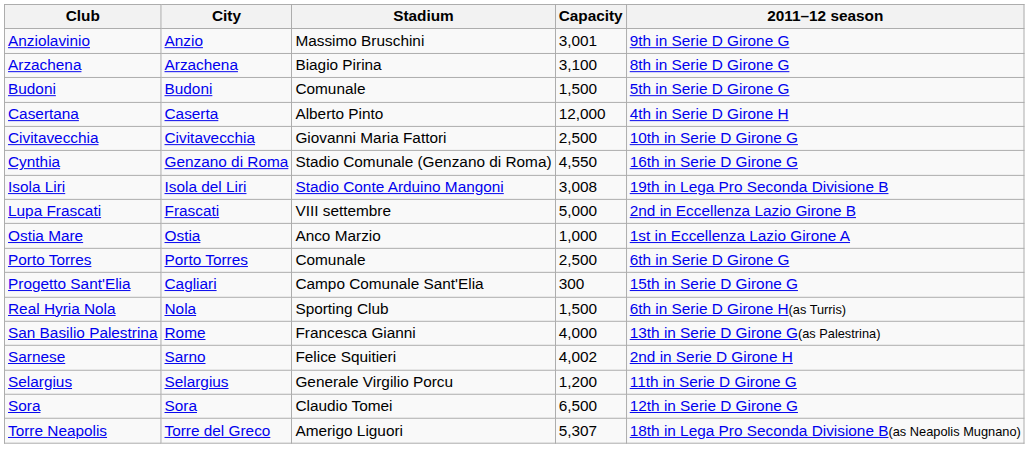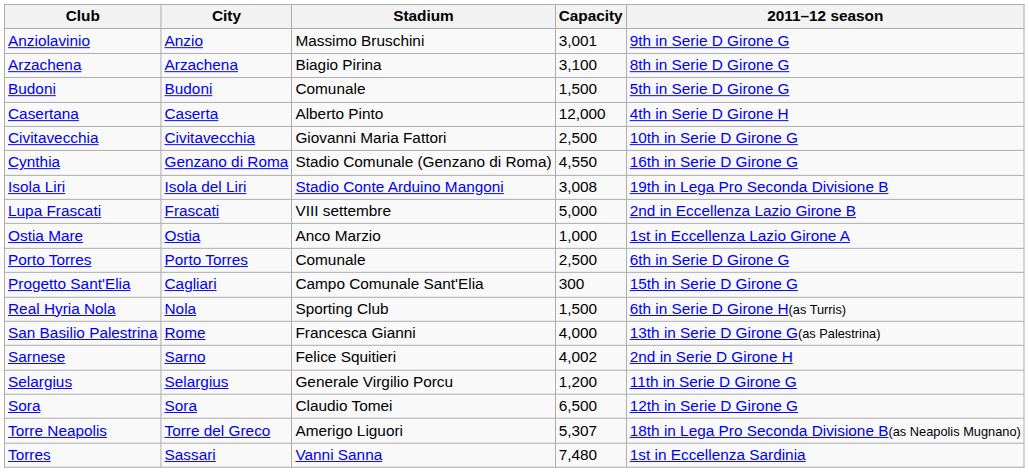+ row: Torres | Sassari | Vanni Sanna | 7,480 | 1st in Eccellenza Sardinia
